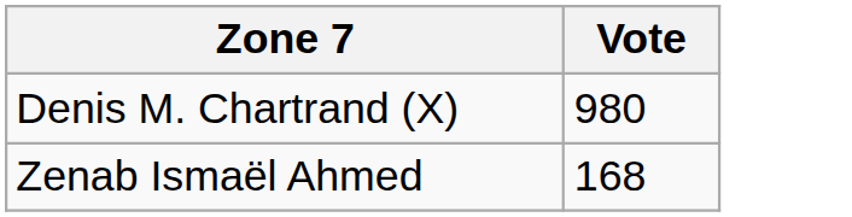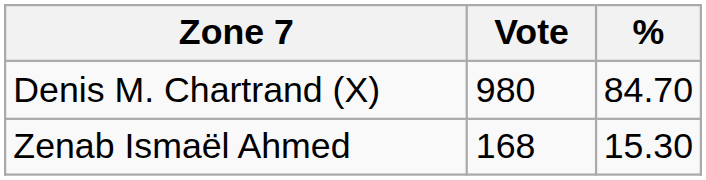+ column: % | 84.70 | 15.30
